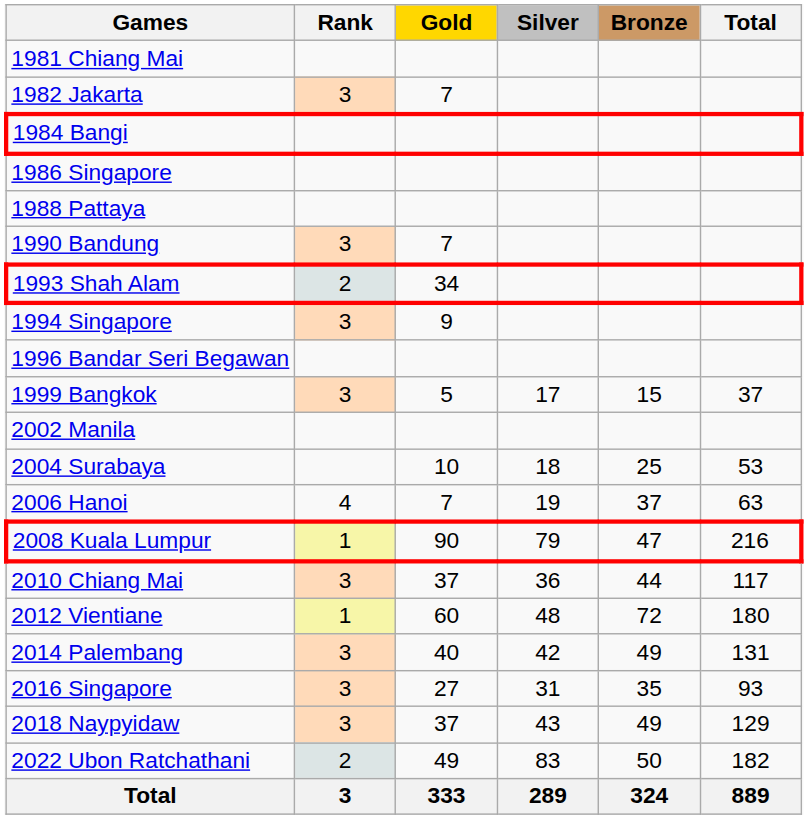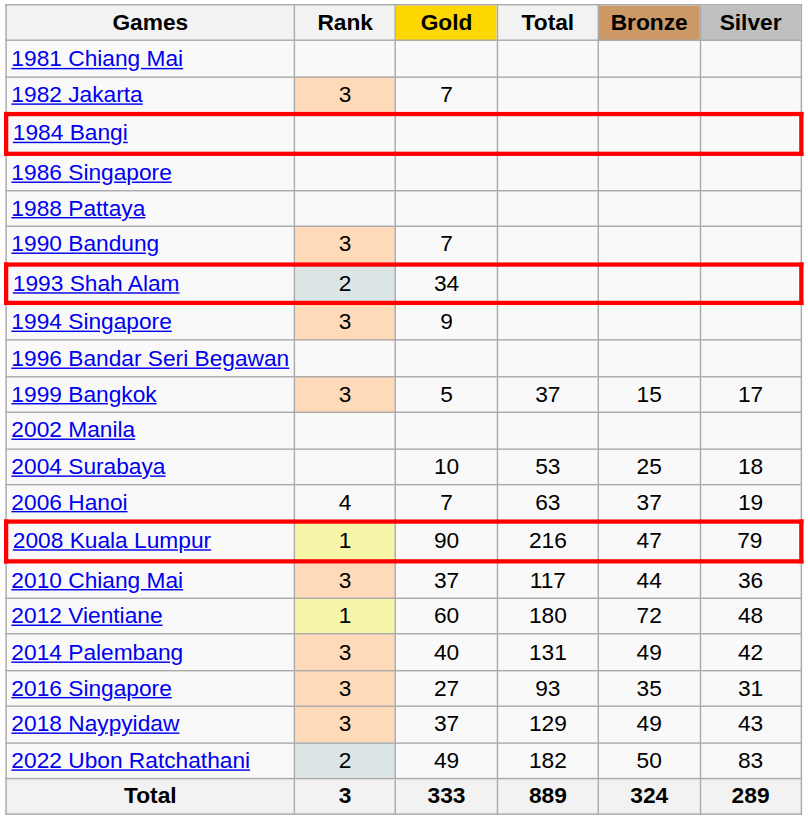columns swapped: Silver <-> Total
